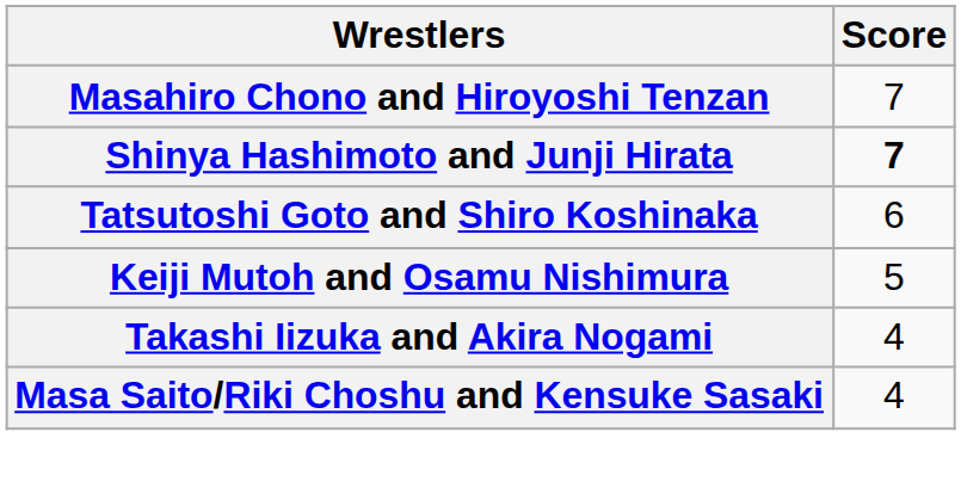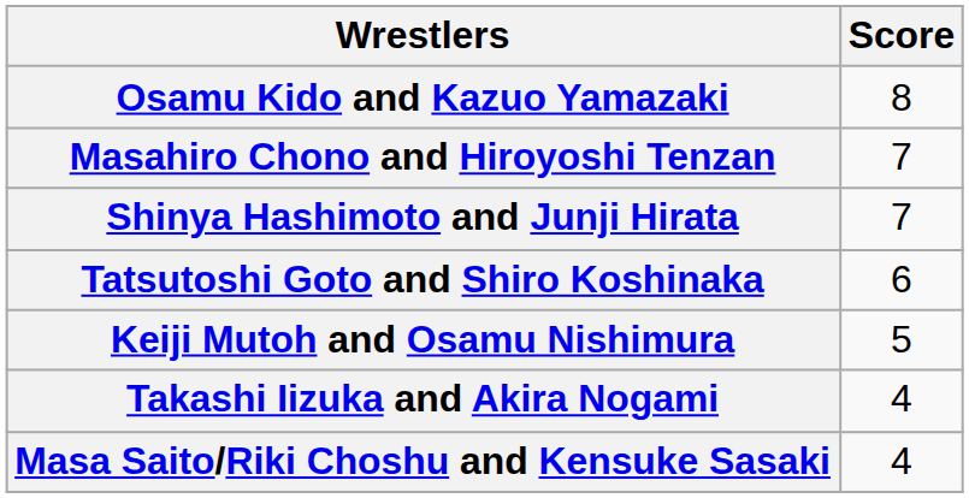+ row: Osamu Kido and Kazuo Yamazaki | 8
Shinya Hashimoto and Junji Hirata | Score: bold -> normal
